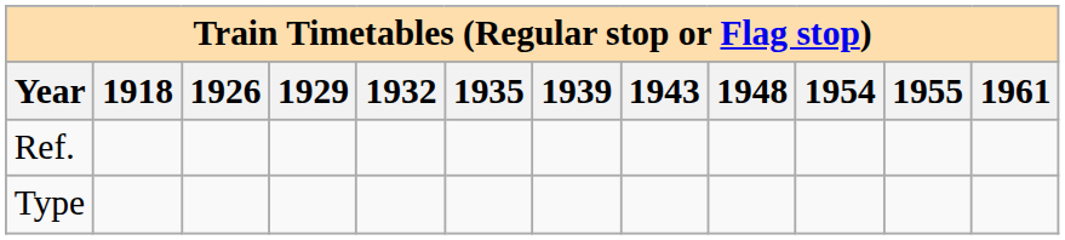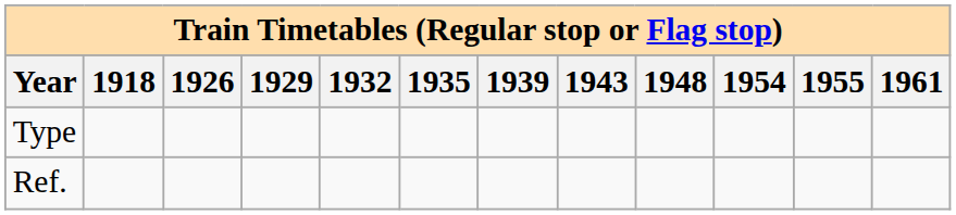rows swapped: Ref. <-> Type
